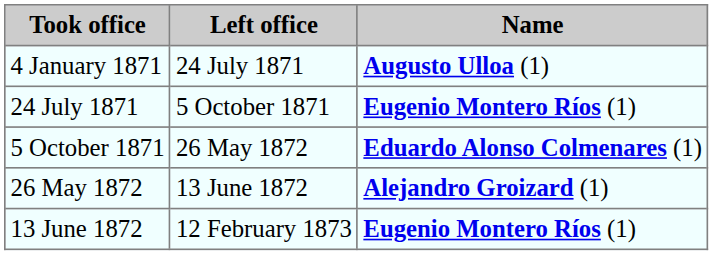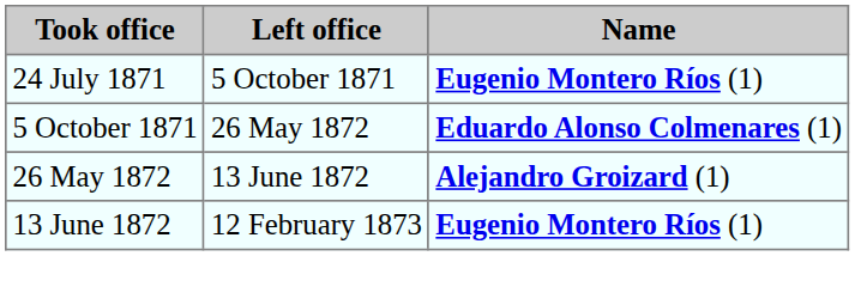- row: 4 January 1871 | 24 July 1871 | Augusto Ulloa (1)
